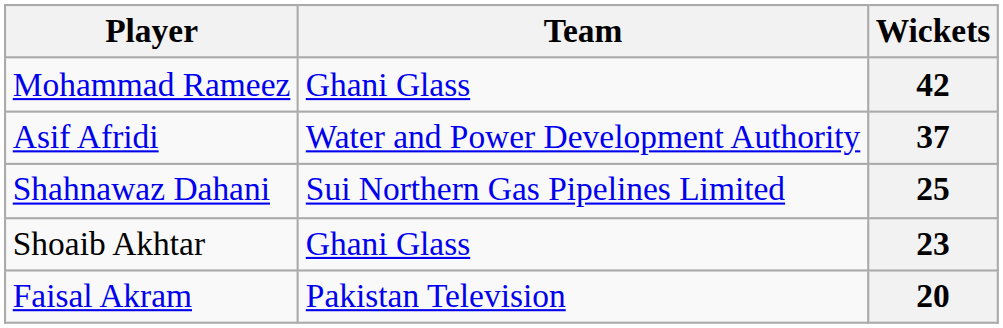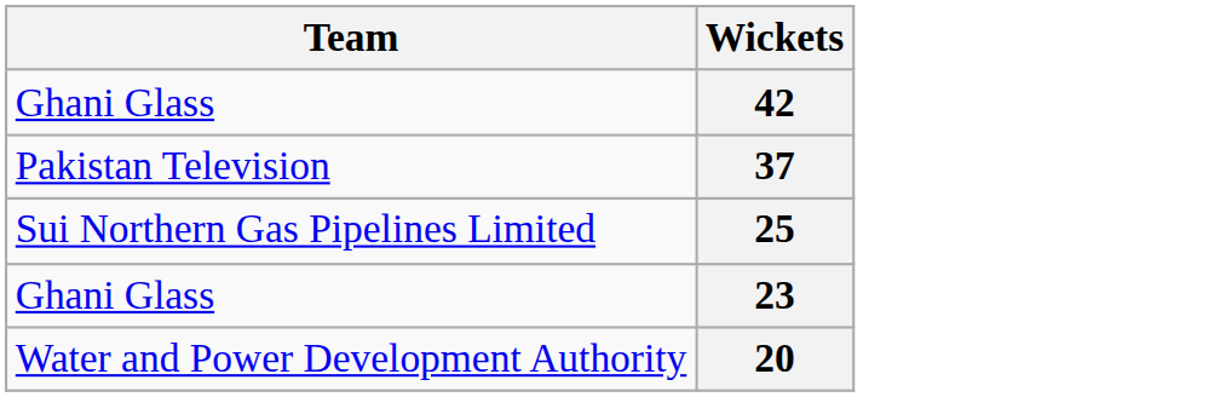- column: Player | Mohammad Rameez | Asif Afridi | Shahnawaz Dahani | Shoaib Akhtar | Faisal Akram
37 | Team: Water and Power Development Authority -> Pakistan Television
20 | Team: Pakistan Television -> Water and Power Development Authority
